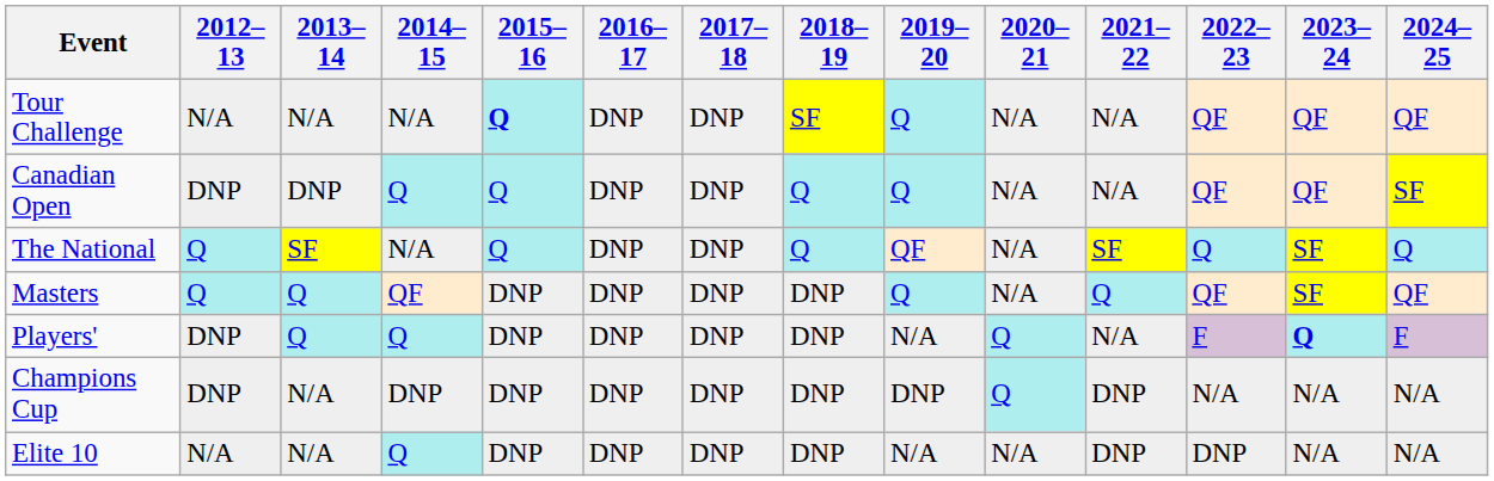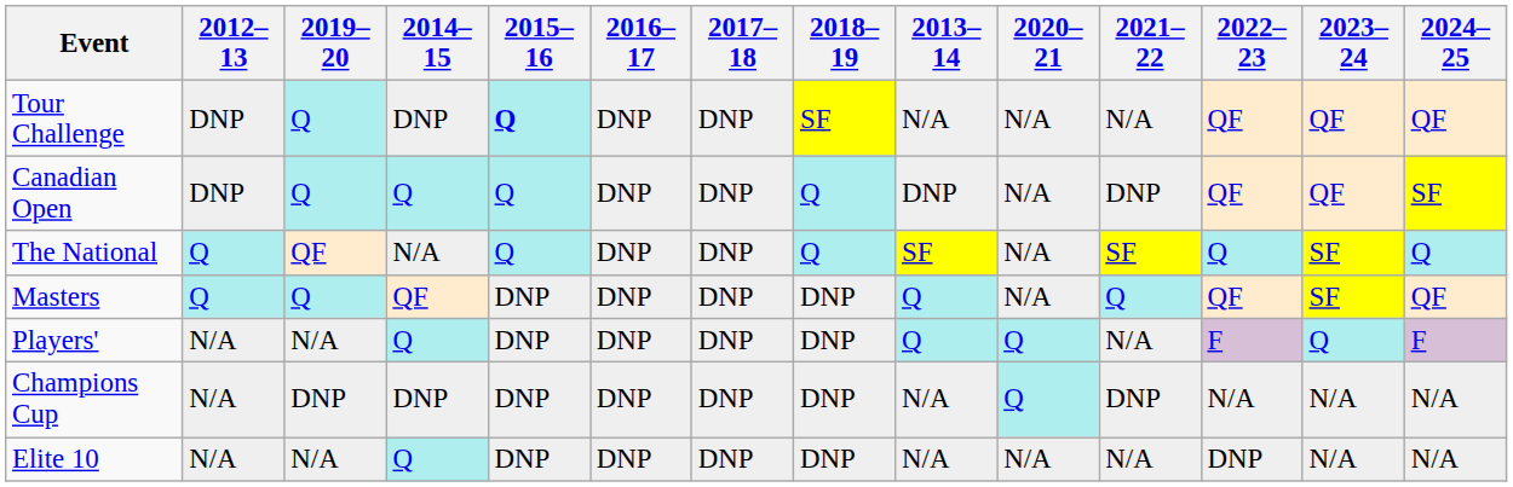columns swapped: 2013–14 <-> 2019–20
Tour Challenge | 2012–13: N/A -> DNP
Tour Challenge | 2014–15: N/A -> DNP
Canadian Open | 2021–22: N/A -> DNP
Players' | 2012–13: DNP -> N/A
Players' | 2023–24: bold -> normal
Champions Cup | 2012–13: DNP -> N/A
Elite 10 | 2021–22: DNP -> N/A
